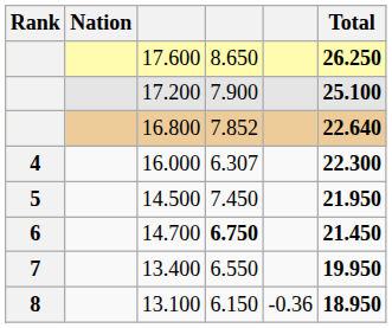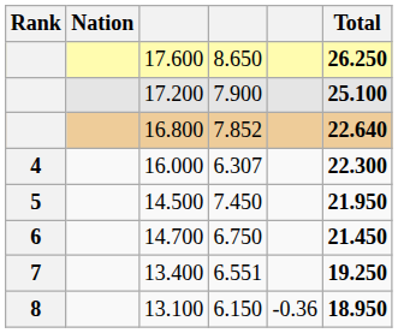14.700 | column 4: bold -> normal
13.400 | column 4: 6.550 -> 6.551
13.400 | Total: 19.950 -> 19.250
